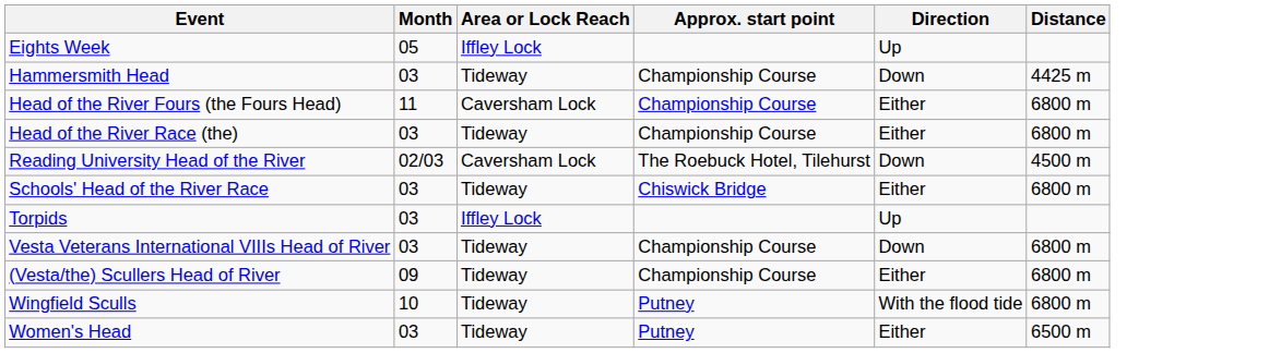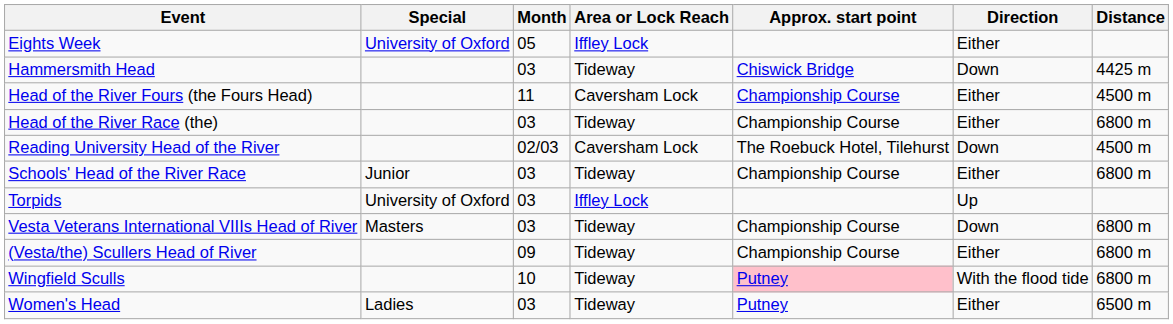+ column: Special | University of Oxford | Junior | University of Oxford | Masters | Ladies
Eights Week | Direction: Up -> Either
Hammersmith Head | Approx. start point: Championship Course -> Chiswick Bridge
Head of the River Fours (the Fours Head) | Distance: 6800 m -> 4500 m
Schools' Head of the River Race | Approx. start point: Chiswick Bridge -> Championship Course
Wingfield Sculls | Approx. start point: no background -> pink background
